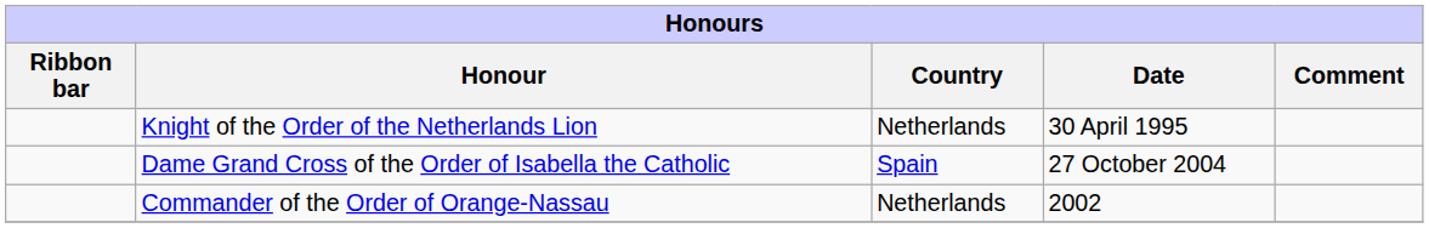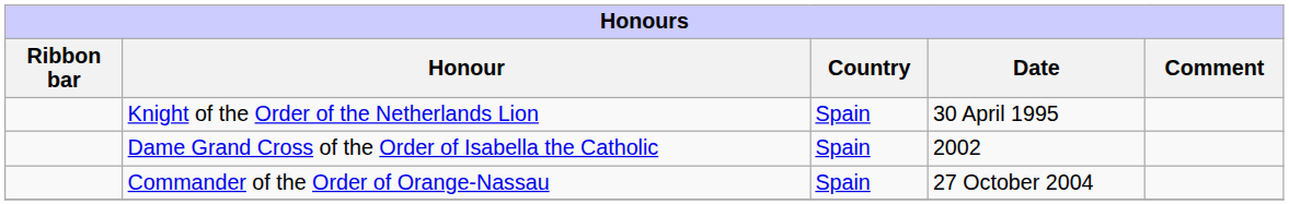Knight of the Order of the Netherlands Lion | Country: Netherlands -> Spain
Dame Grand Cross of the Order of Isabella the Catholic | Date: 27 October 2004 -> 2002
Commander of the Order of Orange-Nassau | Country: Netherlands -> Spain
Commander of the Order of Orange-Nassau | Date: 2002 -> 27 October 2004
